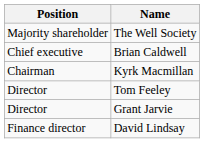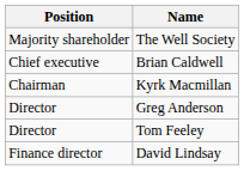+ row: Director | Greg Anderson
- row: Director | Grant Jarvie
